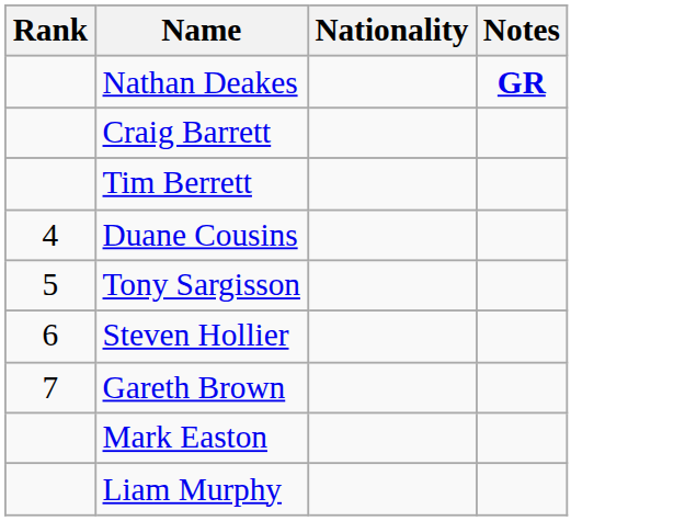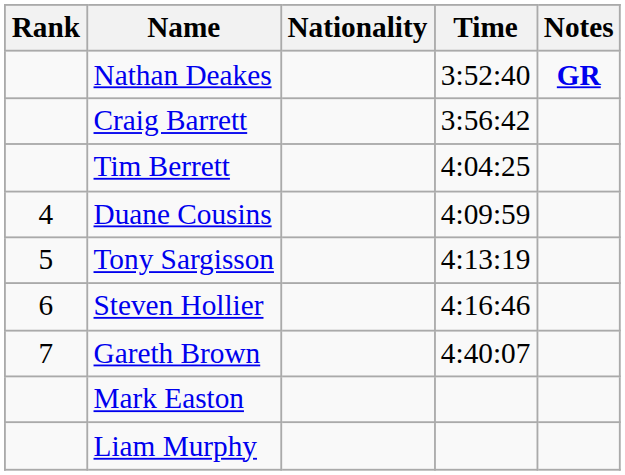+ column: Time | 3:52:40 | 3:56:42 | 4:04:25 | 4:09:59 | 4:13:19 | 4:16:46 | 4:40:07
